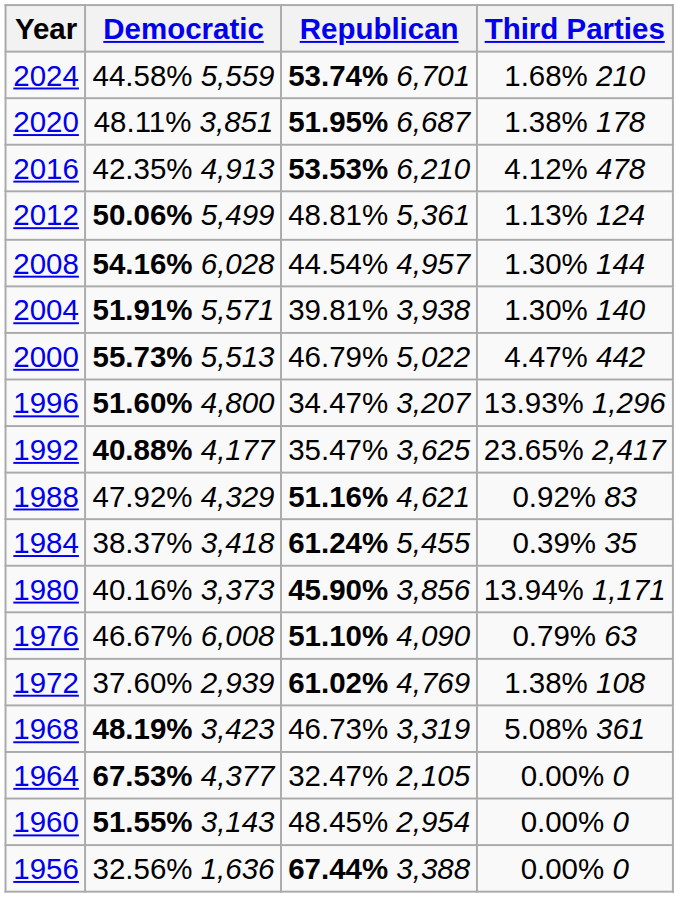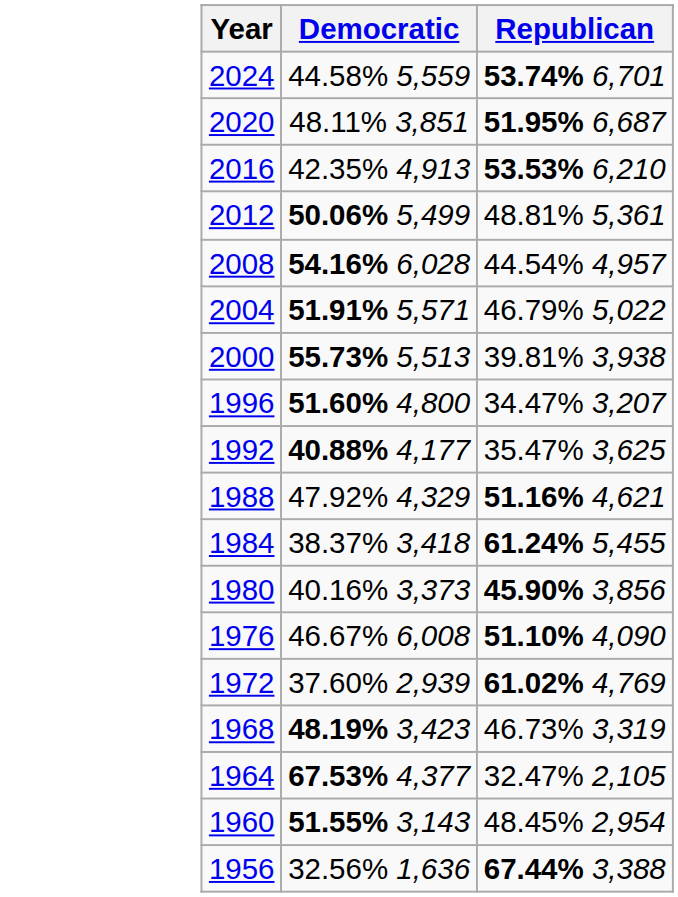- column: Third Parties | 1.68% 210 | 1.38% 178 | 4.12% 478 | 1.13% 124 | 1.30% 144 | 1.30% 140 | 4.47% 442 | 13.93% 1,296 | 23.65% 2,417 | 0.92% 83 | 0.39% 35 | 13.94% 1,171 | 0.79% 63 | 1.38% 108 | 5.08% 361 | 0.00% 0 | 0.00% 0 | 0.00% 0
2004 | Republican: 39.81% 3,938 -> 46.79% 5,022
2000 | Republican: 46.79% 5,022 -> 39.81% 3,938
